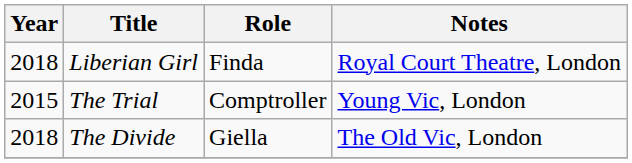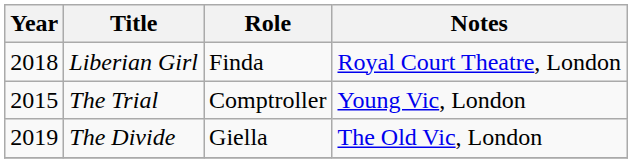The Divide | Year: 2018 -> 2019
